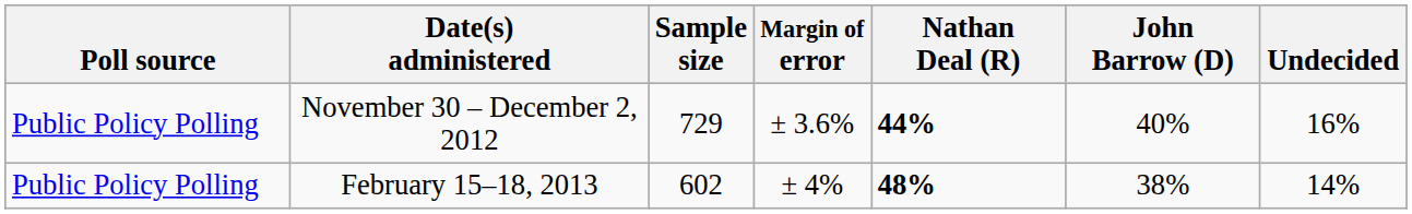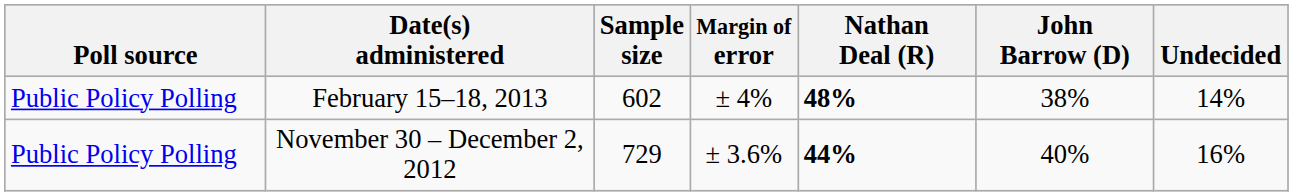rows swapped: February 15–18, 2013 <-> November 30 – December 2, 2012
